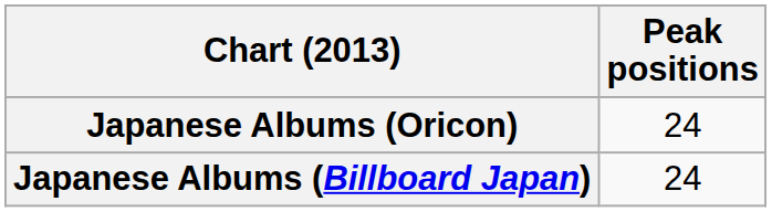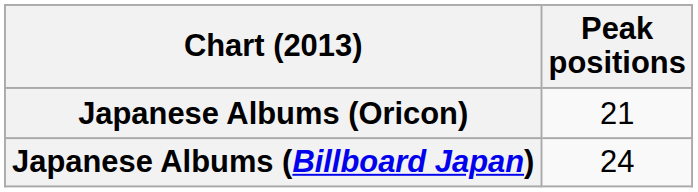Japanese Albums (Oricon) | Peak positions: 24 -> 21
